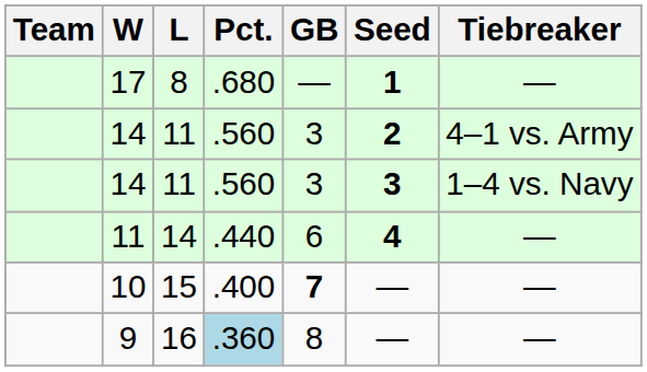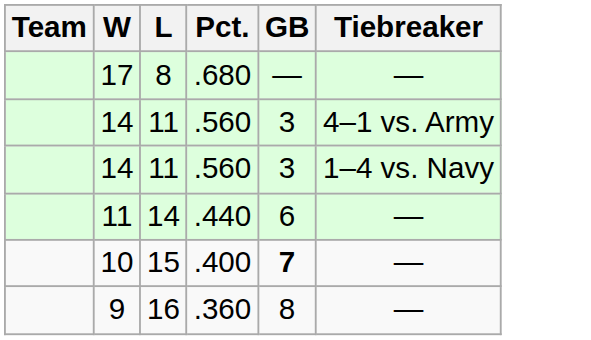- column: Seed | 1 | 2 | 3 | 4 | — | —
9 | Pct.: lightblue background -> no background
